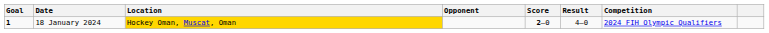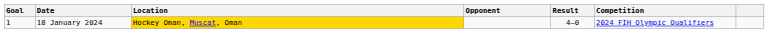- column: Score | 2–0
18 January 2024 | Goal: bold -> normal
